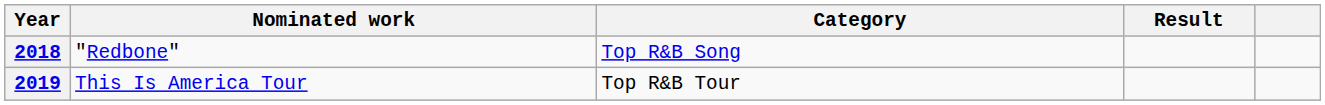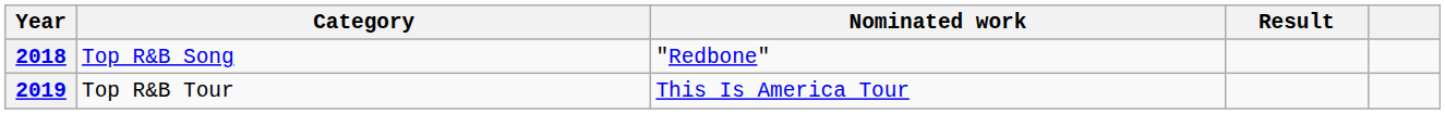columns swapped: Nominated work <-> Category
